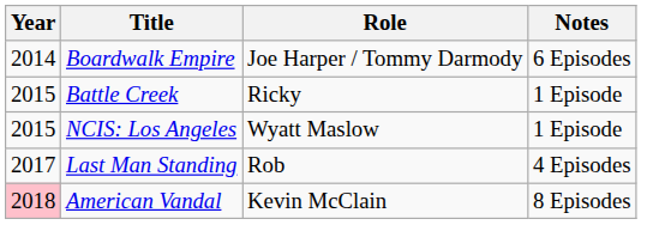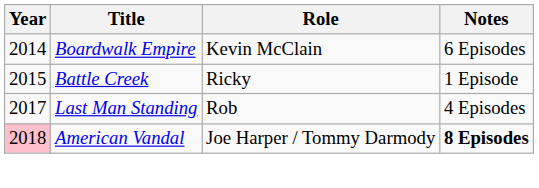Boardwalk Empire | Role: Joe Harper / Tommy Darmody -> Kevin McClain
- row: 2015 | NCIS: Los Angeles | Wyatt Maslow | 1 Episode
American Vandal | Role: Kevin McClain -> Joe Harper / Tommy Darmody
American Vandal | Notes: normal -> bold
